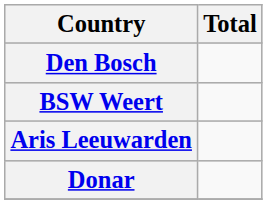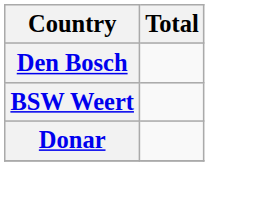- row: Aris Leeuwarden
